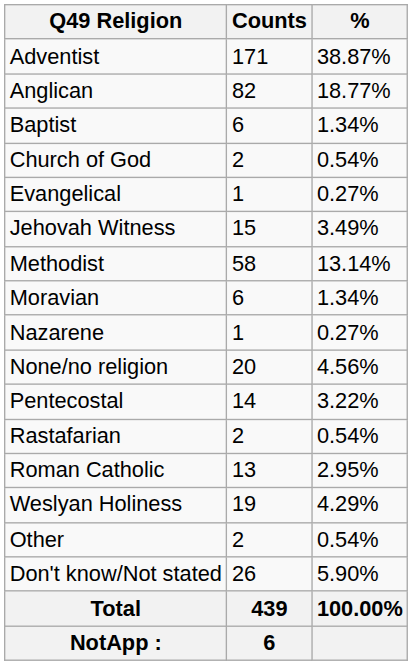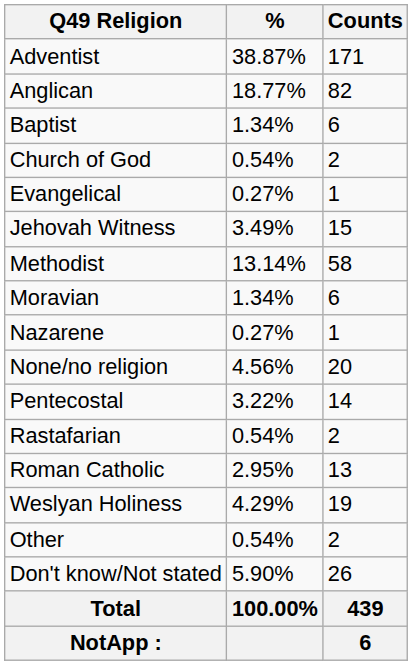columns swapped: Counts <-> %
